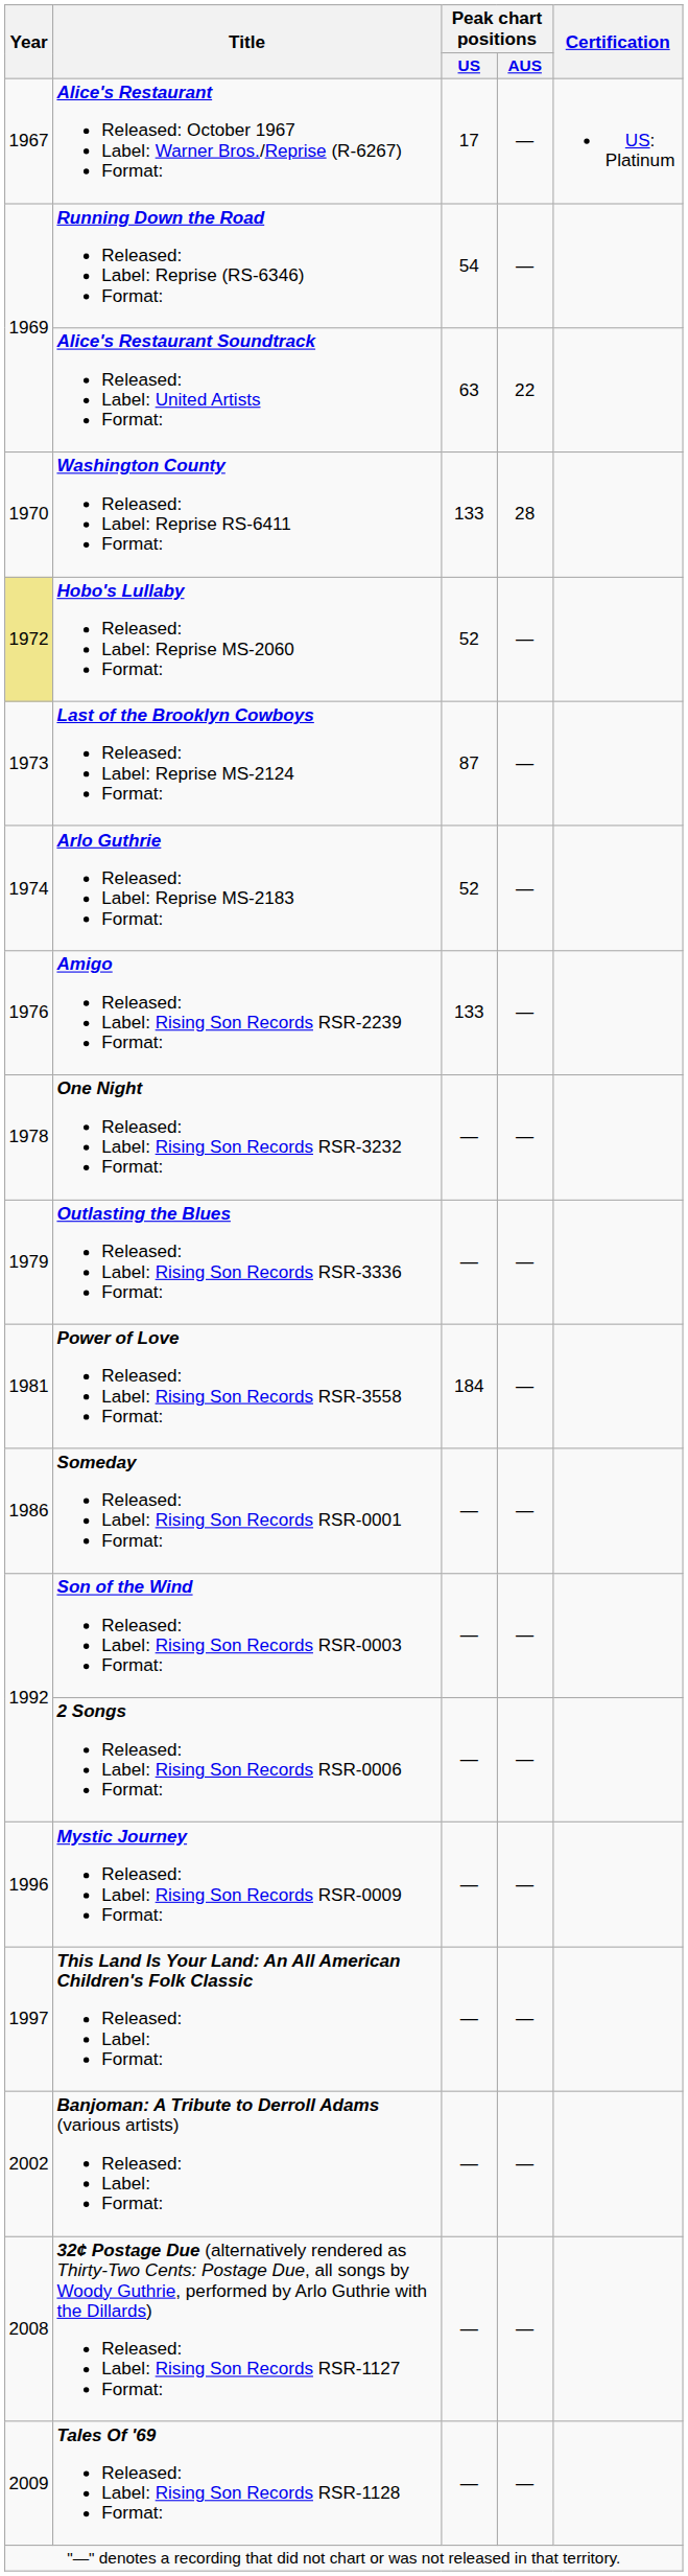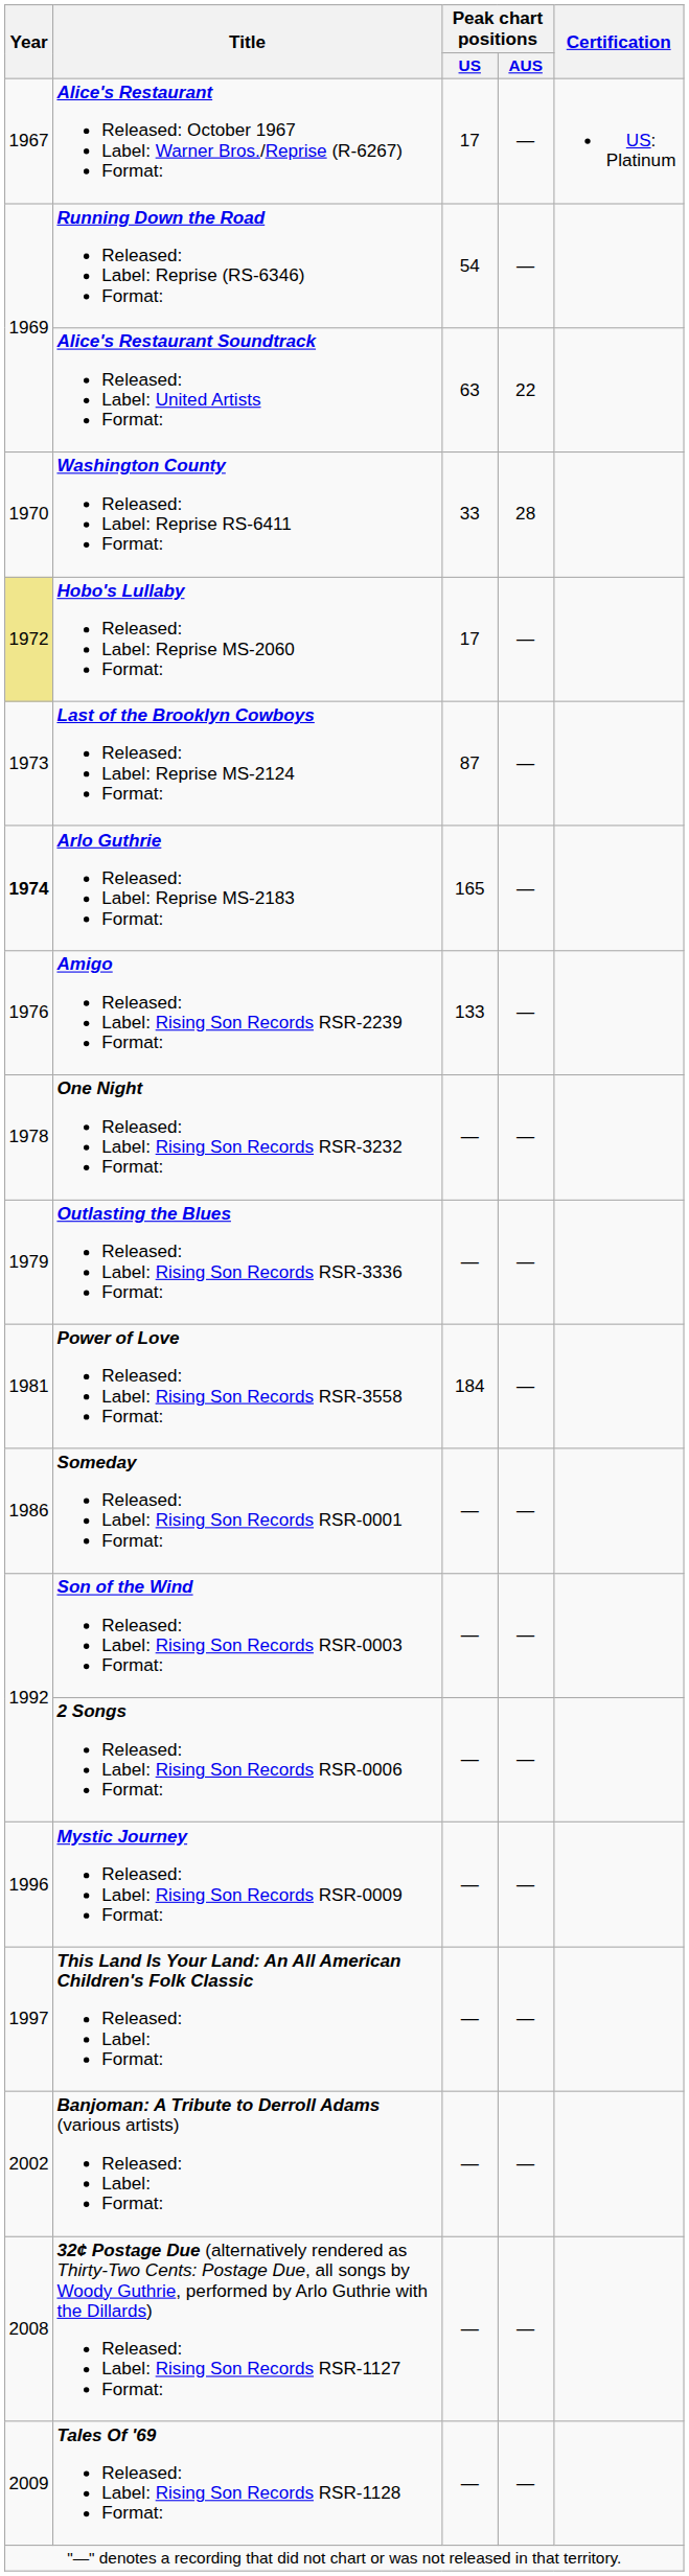Washington County Released: Label: Reprise RS-6411 Format: | Peak chart positions / US: 133 -> 33
Hobo's Lullaby Released: Label: Reprise MS-2060 Format: | Peak chart positions / US: 52 -> 17
Arlo Guthrie Released: Label: Reprise MS-2183 Format: | Year: normal -> bold
Arlo Guthrie Released: Label: Reprise MS-2183 Format: | Peak chart positions / US: 52 -> 165
